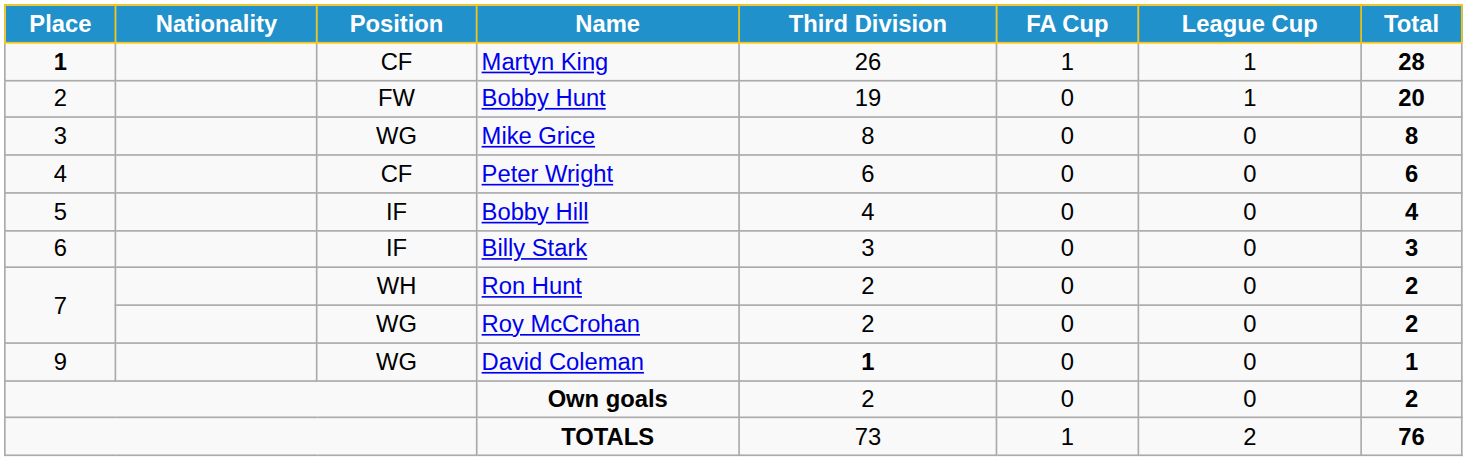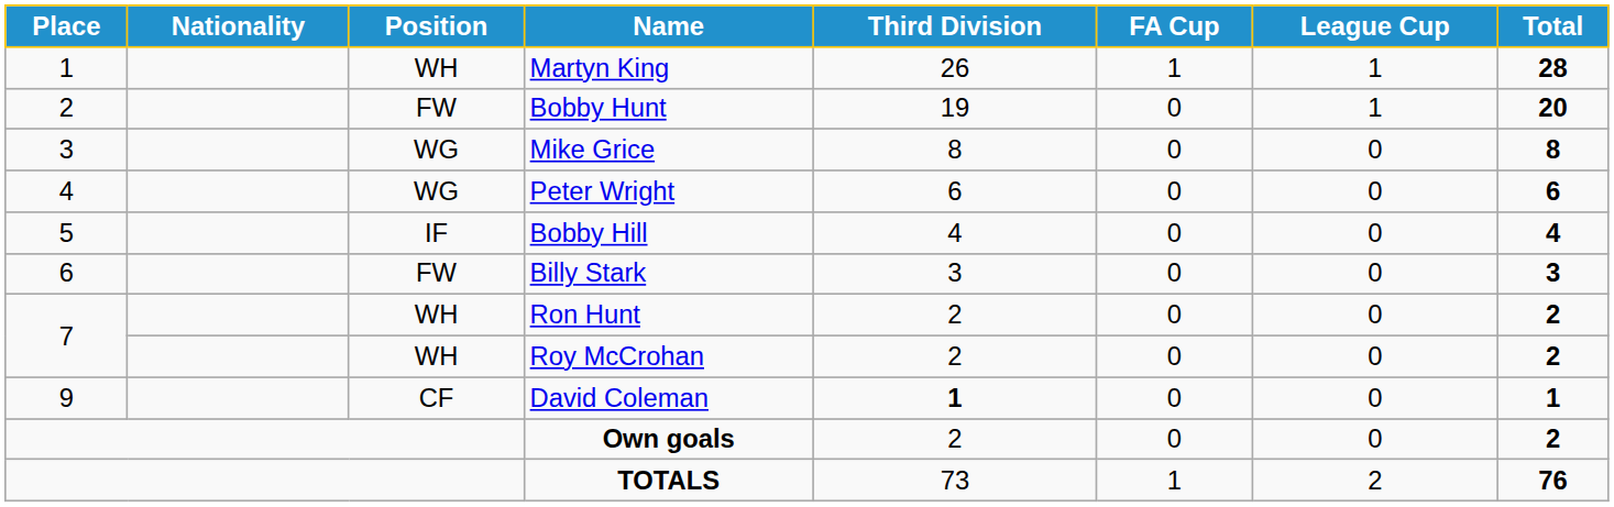Martyn King | Place: bold -> normal
Martyn King | Position: CF -> WH
Peter Wright | Position: CF -> WG
Billy Stark | Position: IF -> FW
Roy McCrohan | Position: WG -> WH
David Coleman | Position: WG -> CF
